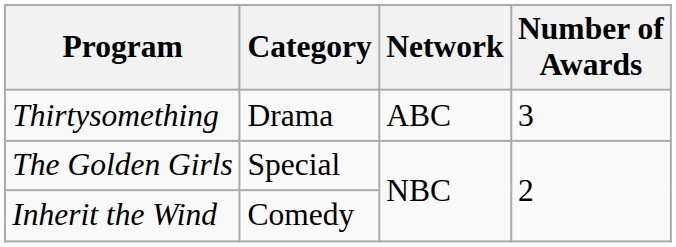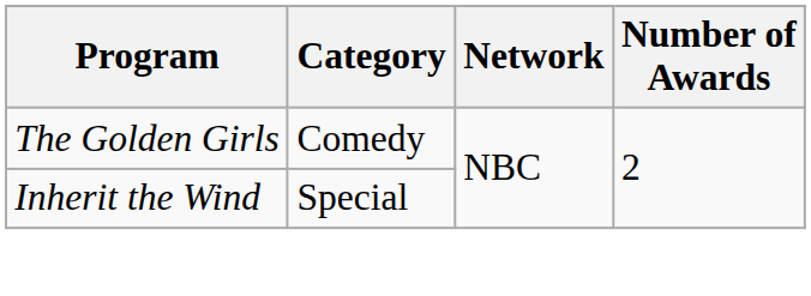- row: Thirtysomething | Drama | ABC | 3
The Golden Girls | Category: Special -> Comedy
Inherit the Wind | Category: Comedy -> Special
